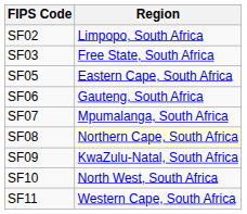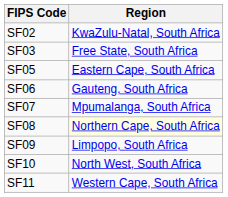SF02 | Region: Limpopo, South Africa -> KwaZulu-Natal, South Africa
SF09 | Region: KwaZulu-Natal, South Africa -> Limpopo, South Africa
